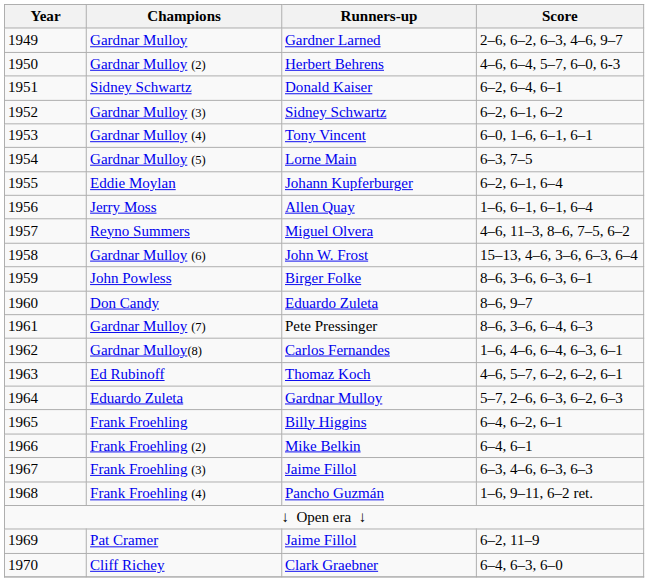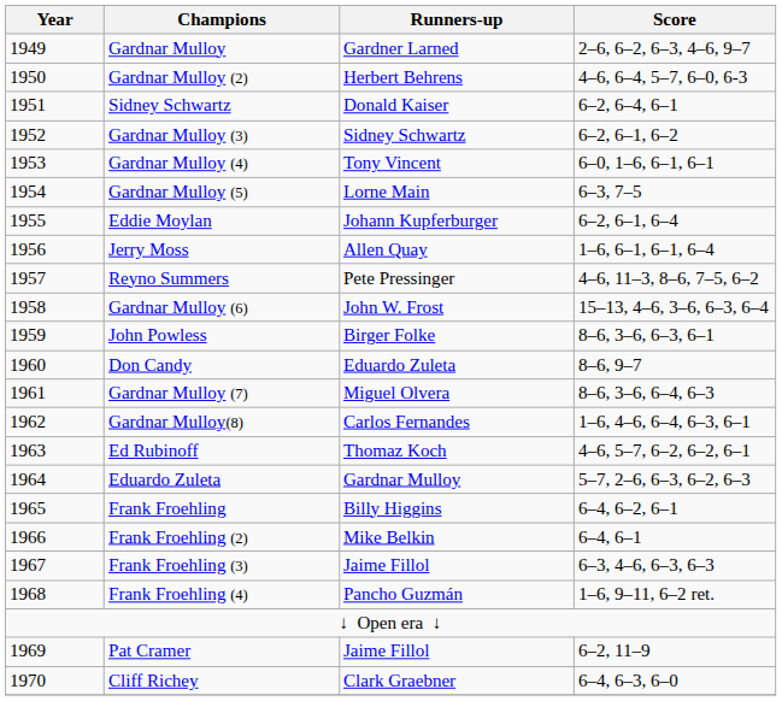Reyno Summers | Runners-up: Miguel Olvera -> Pete Pressinger
Gardnar Mulloy (7) | Runners-up: Pete Pressinger -> Miguel Olvera
